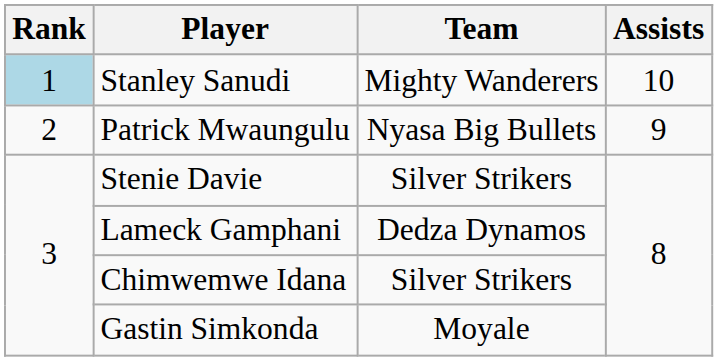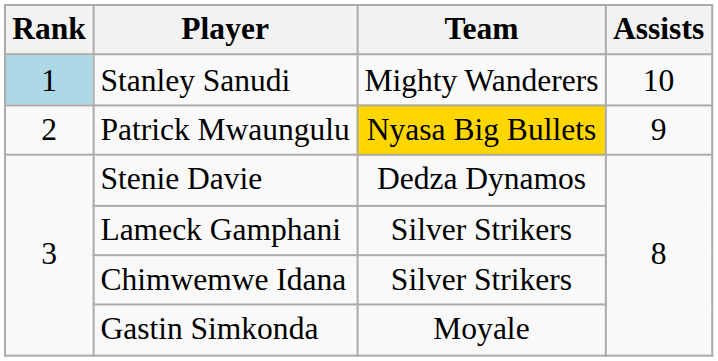Patrick Mwaungulu | Team: no background -> gold background
Stenie Davie | Team: Silver Strikers -> Dedza Dynamos
Lameck Gamphani | Team: Dedza Dynamos -> Silver Strikers
